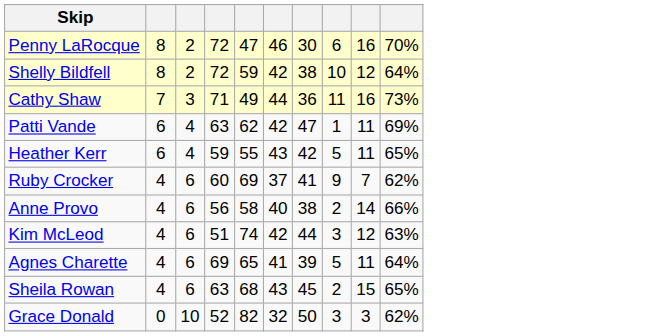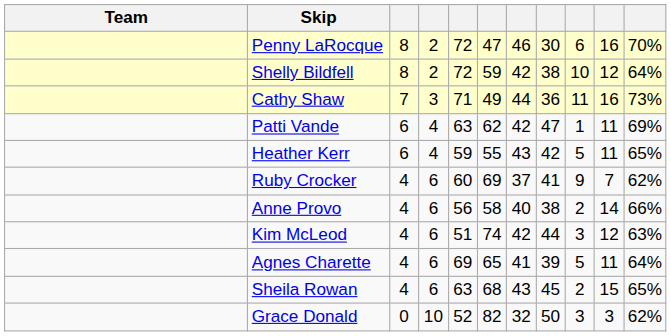+ column: Team
